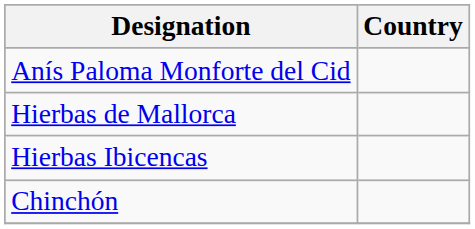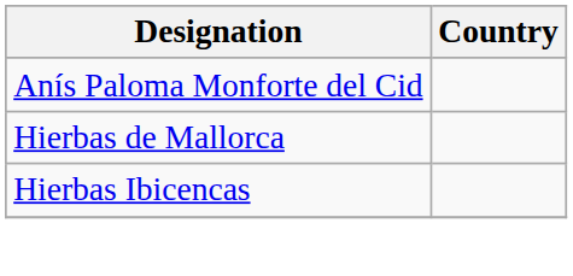- row: Chinchón
